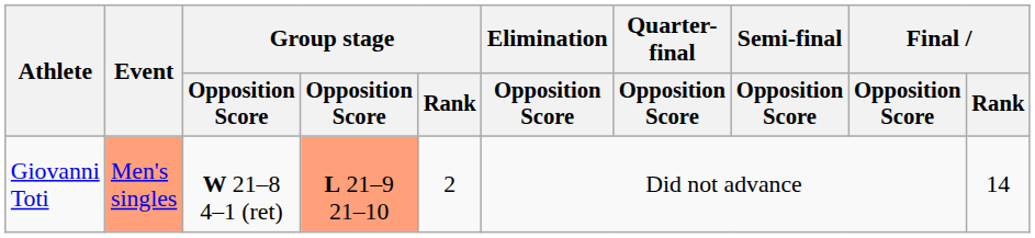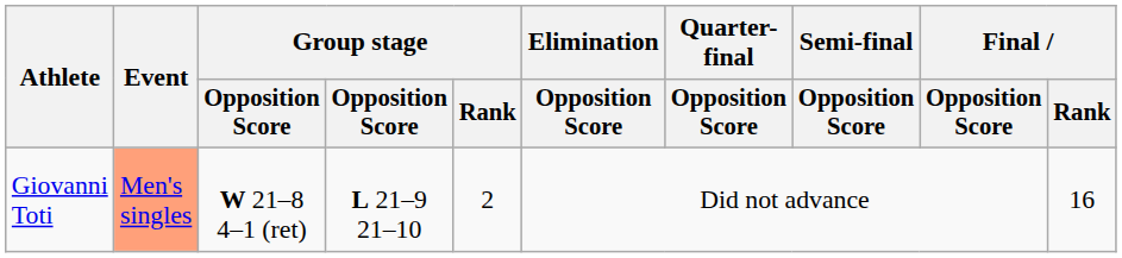Giovanni Toti | column 4: lightsalmon background -> no background
Giovanni Toti | Final / Rank: 14 -> 16
